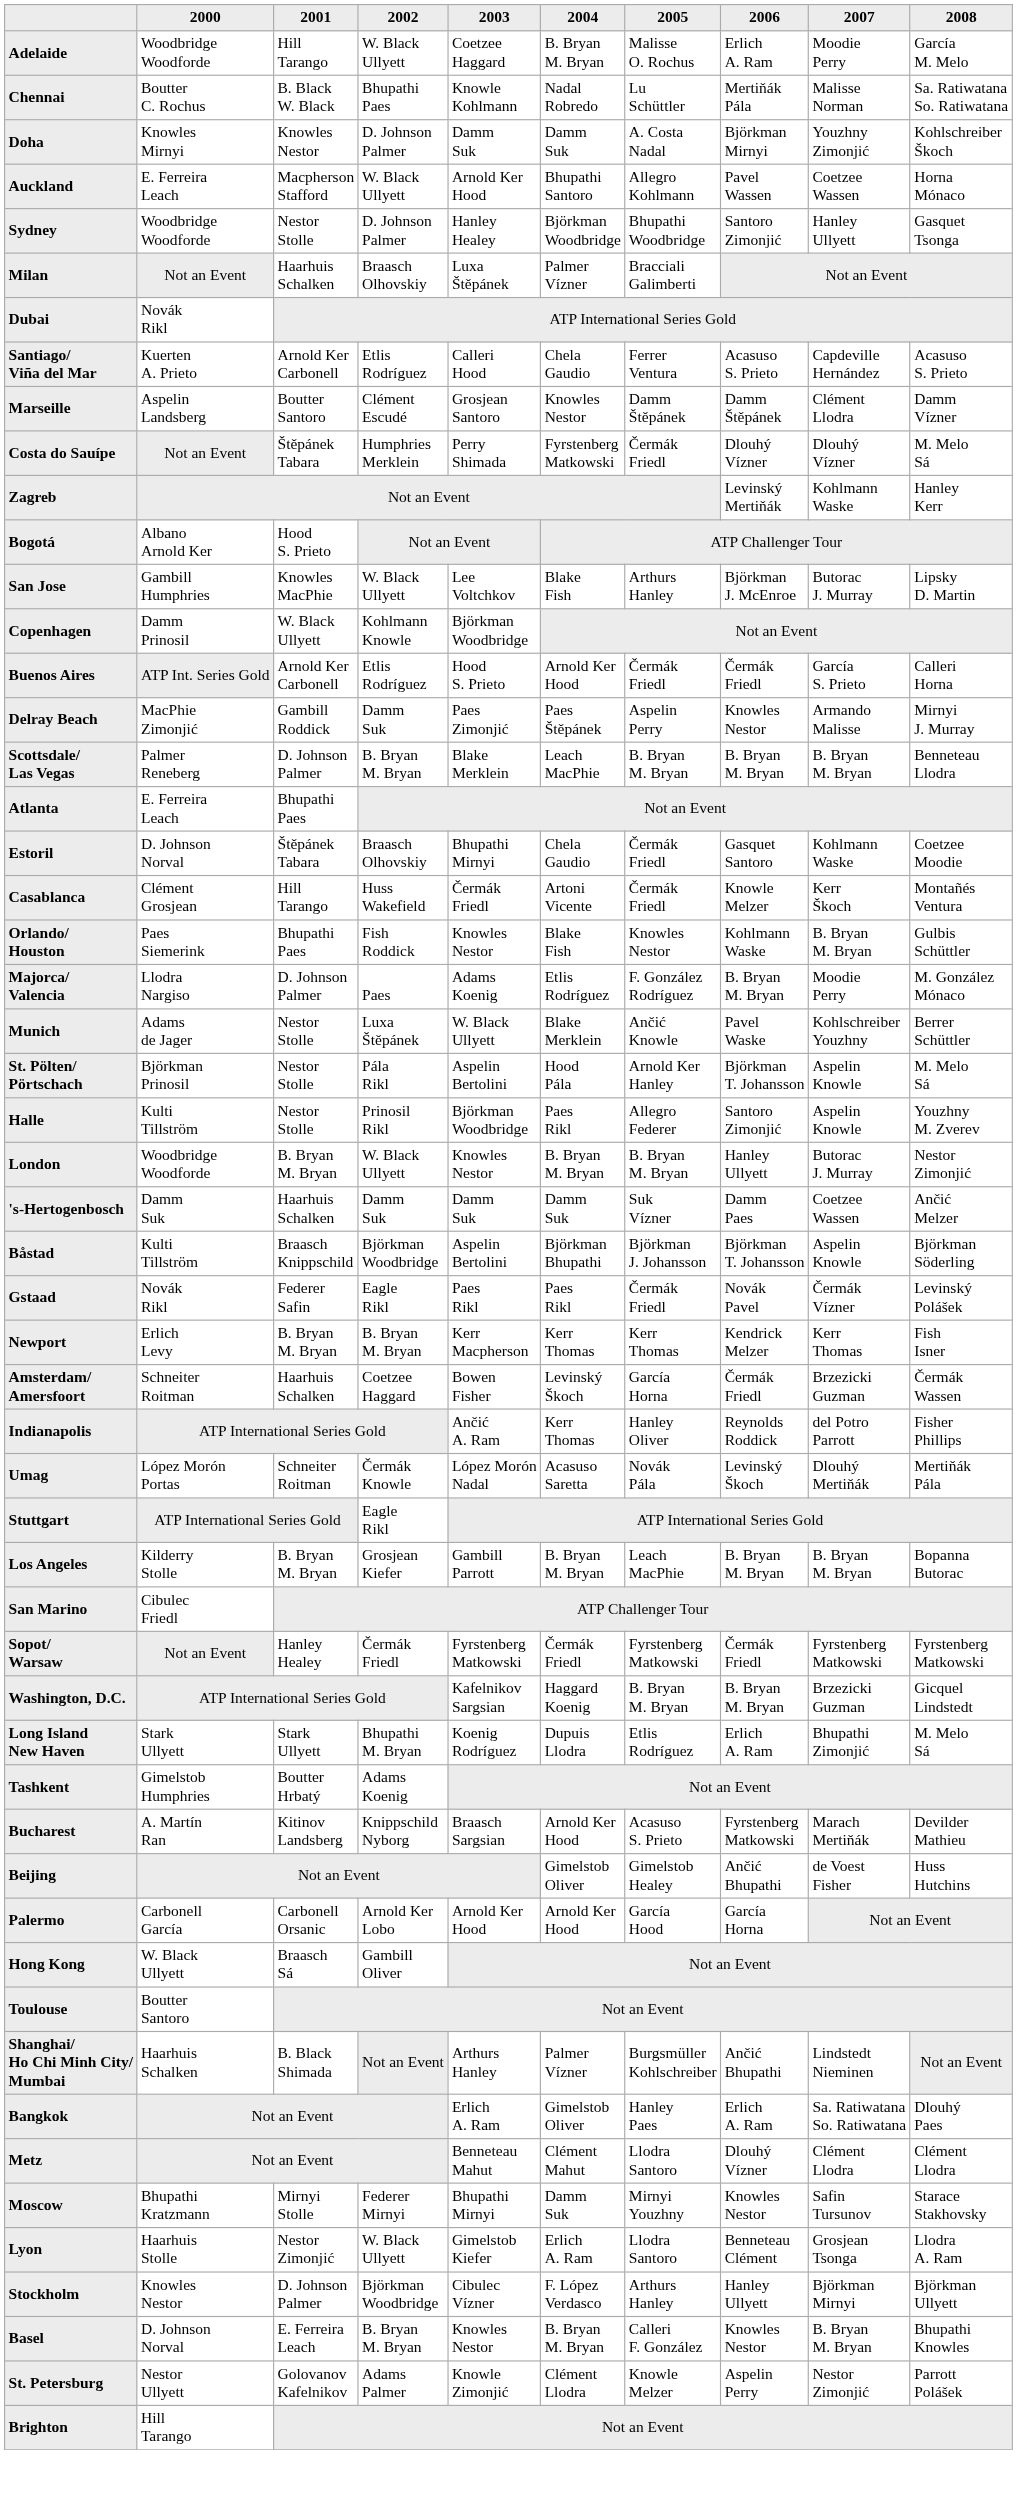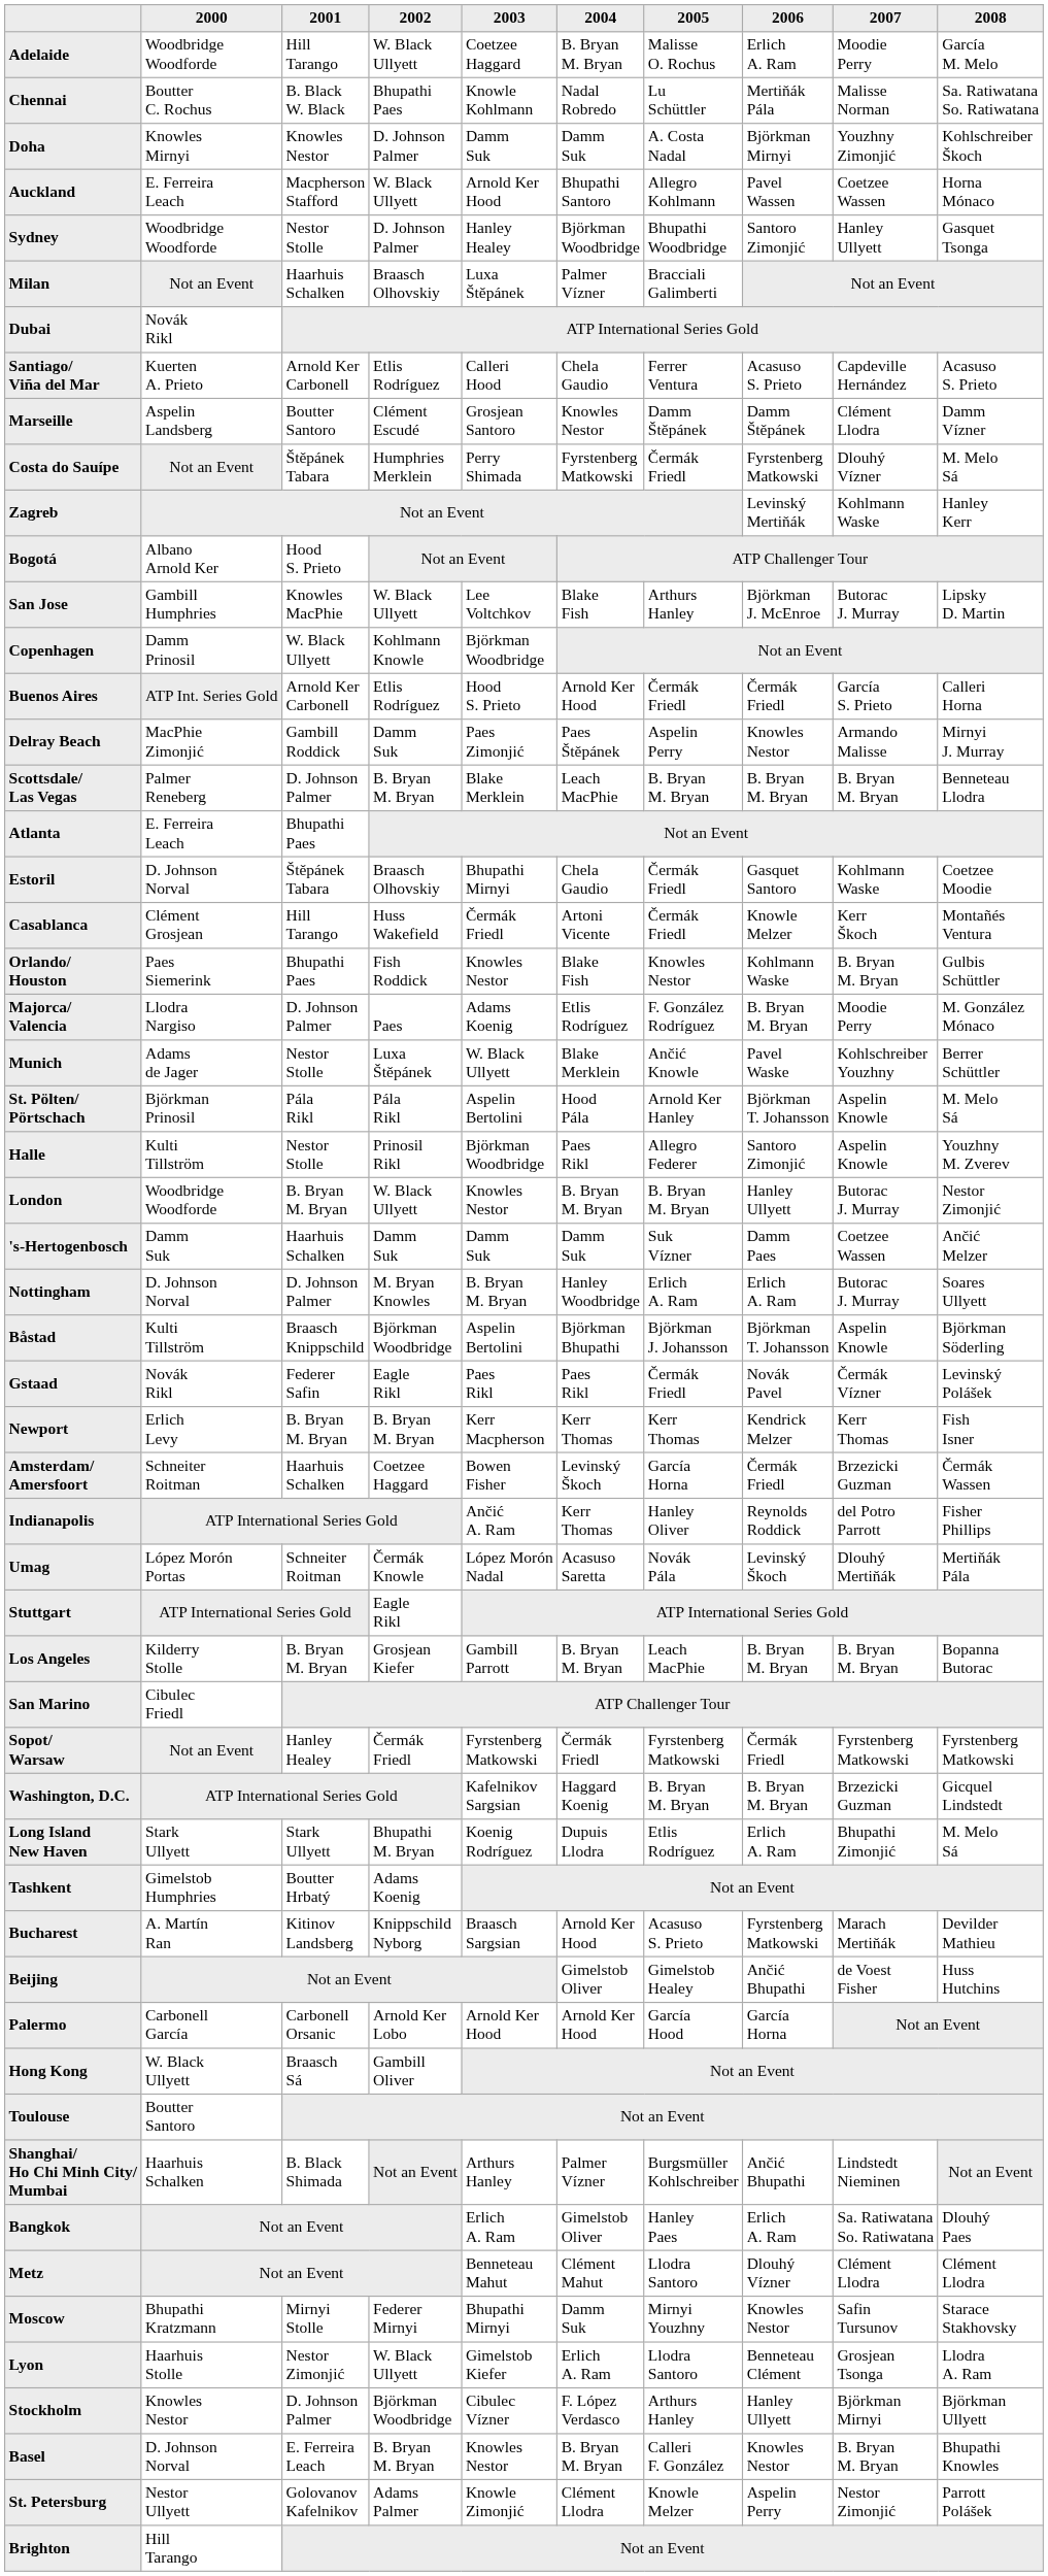Costa do Sauípe | 2006: Dlouhý Vízner -> Fyrstenberg Matkowski
St. Pölten/ Pörtschach | 2001: Nestor Stolle -> Pála Rikl
+ row: Nottingham | D. Johnson Norval | D. Johnson Palmer | M. Bryan Knowles | B. Bryan M. Bryan | Hanley Woodbridge | Erlich A. Ram | Erlich A. Ram | Butorac J. Murray | Soares Ullyett
